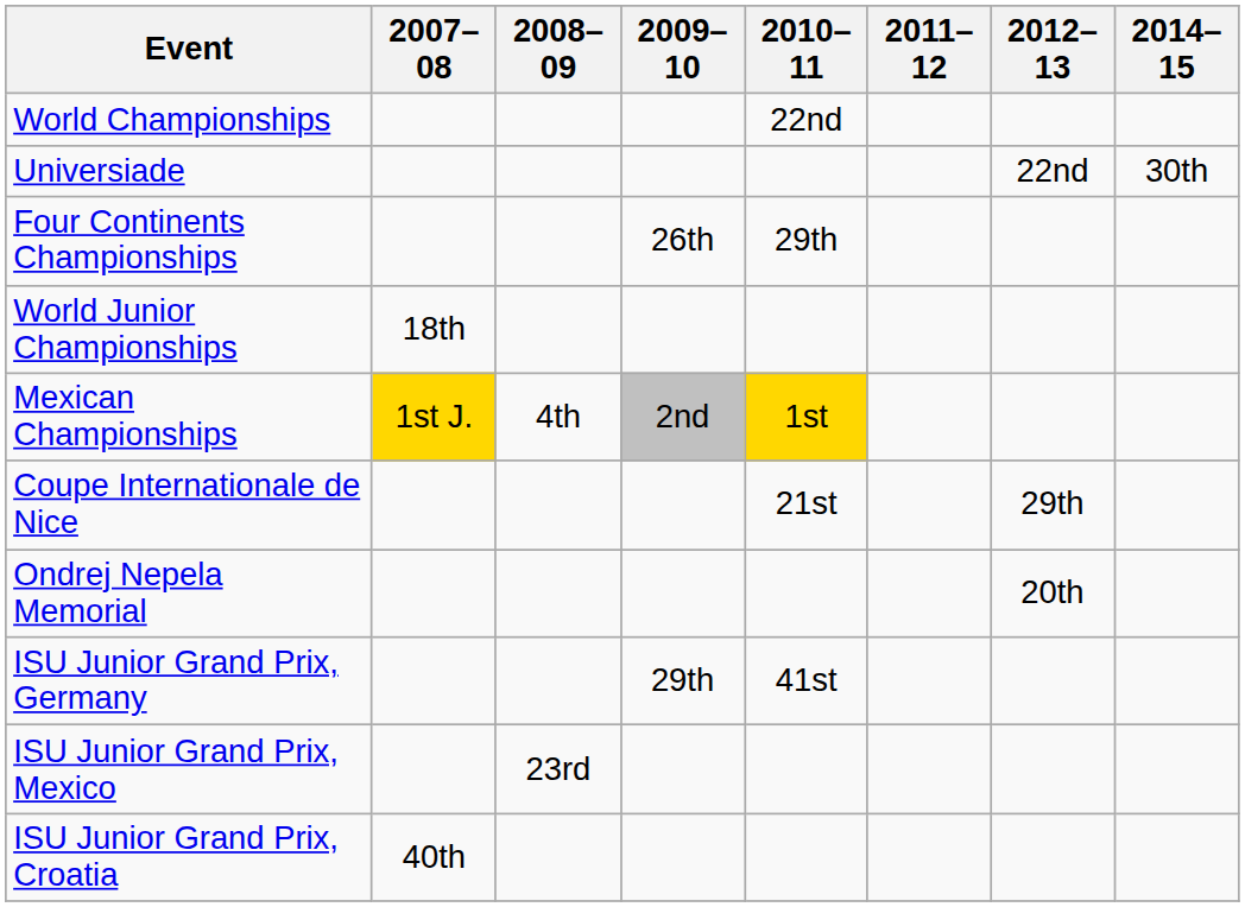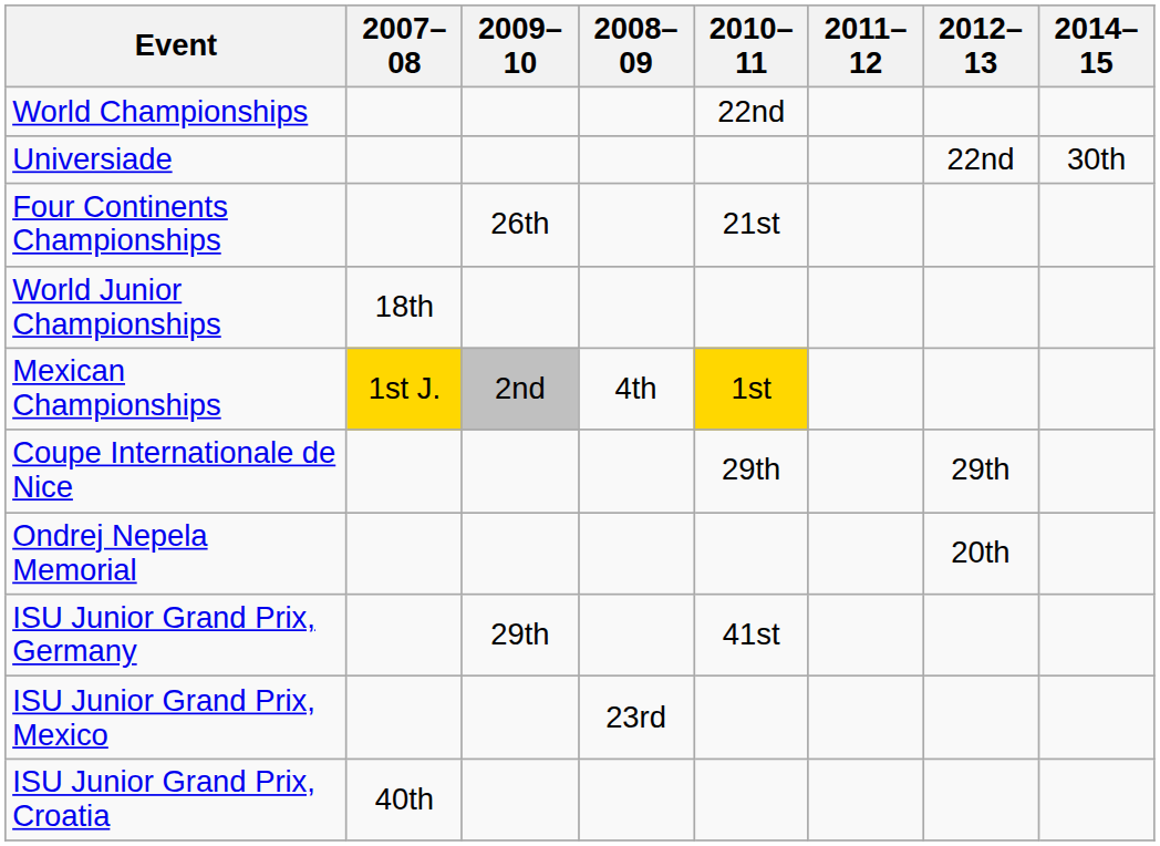columns swapped: 2008–09 <-> 2009–10
Four Continents Championships | 2010–11: 29th -> 21st
Coupe Internationale de Nice | 2010–11: 21st -> 29th
